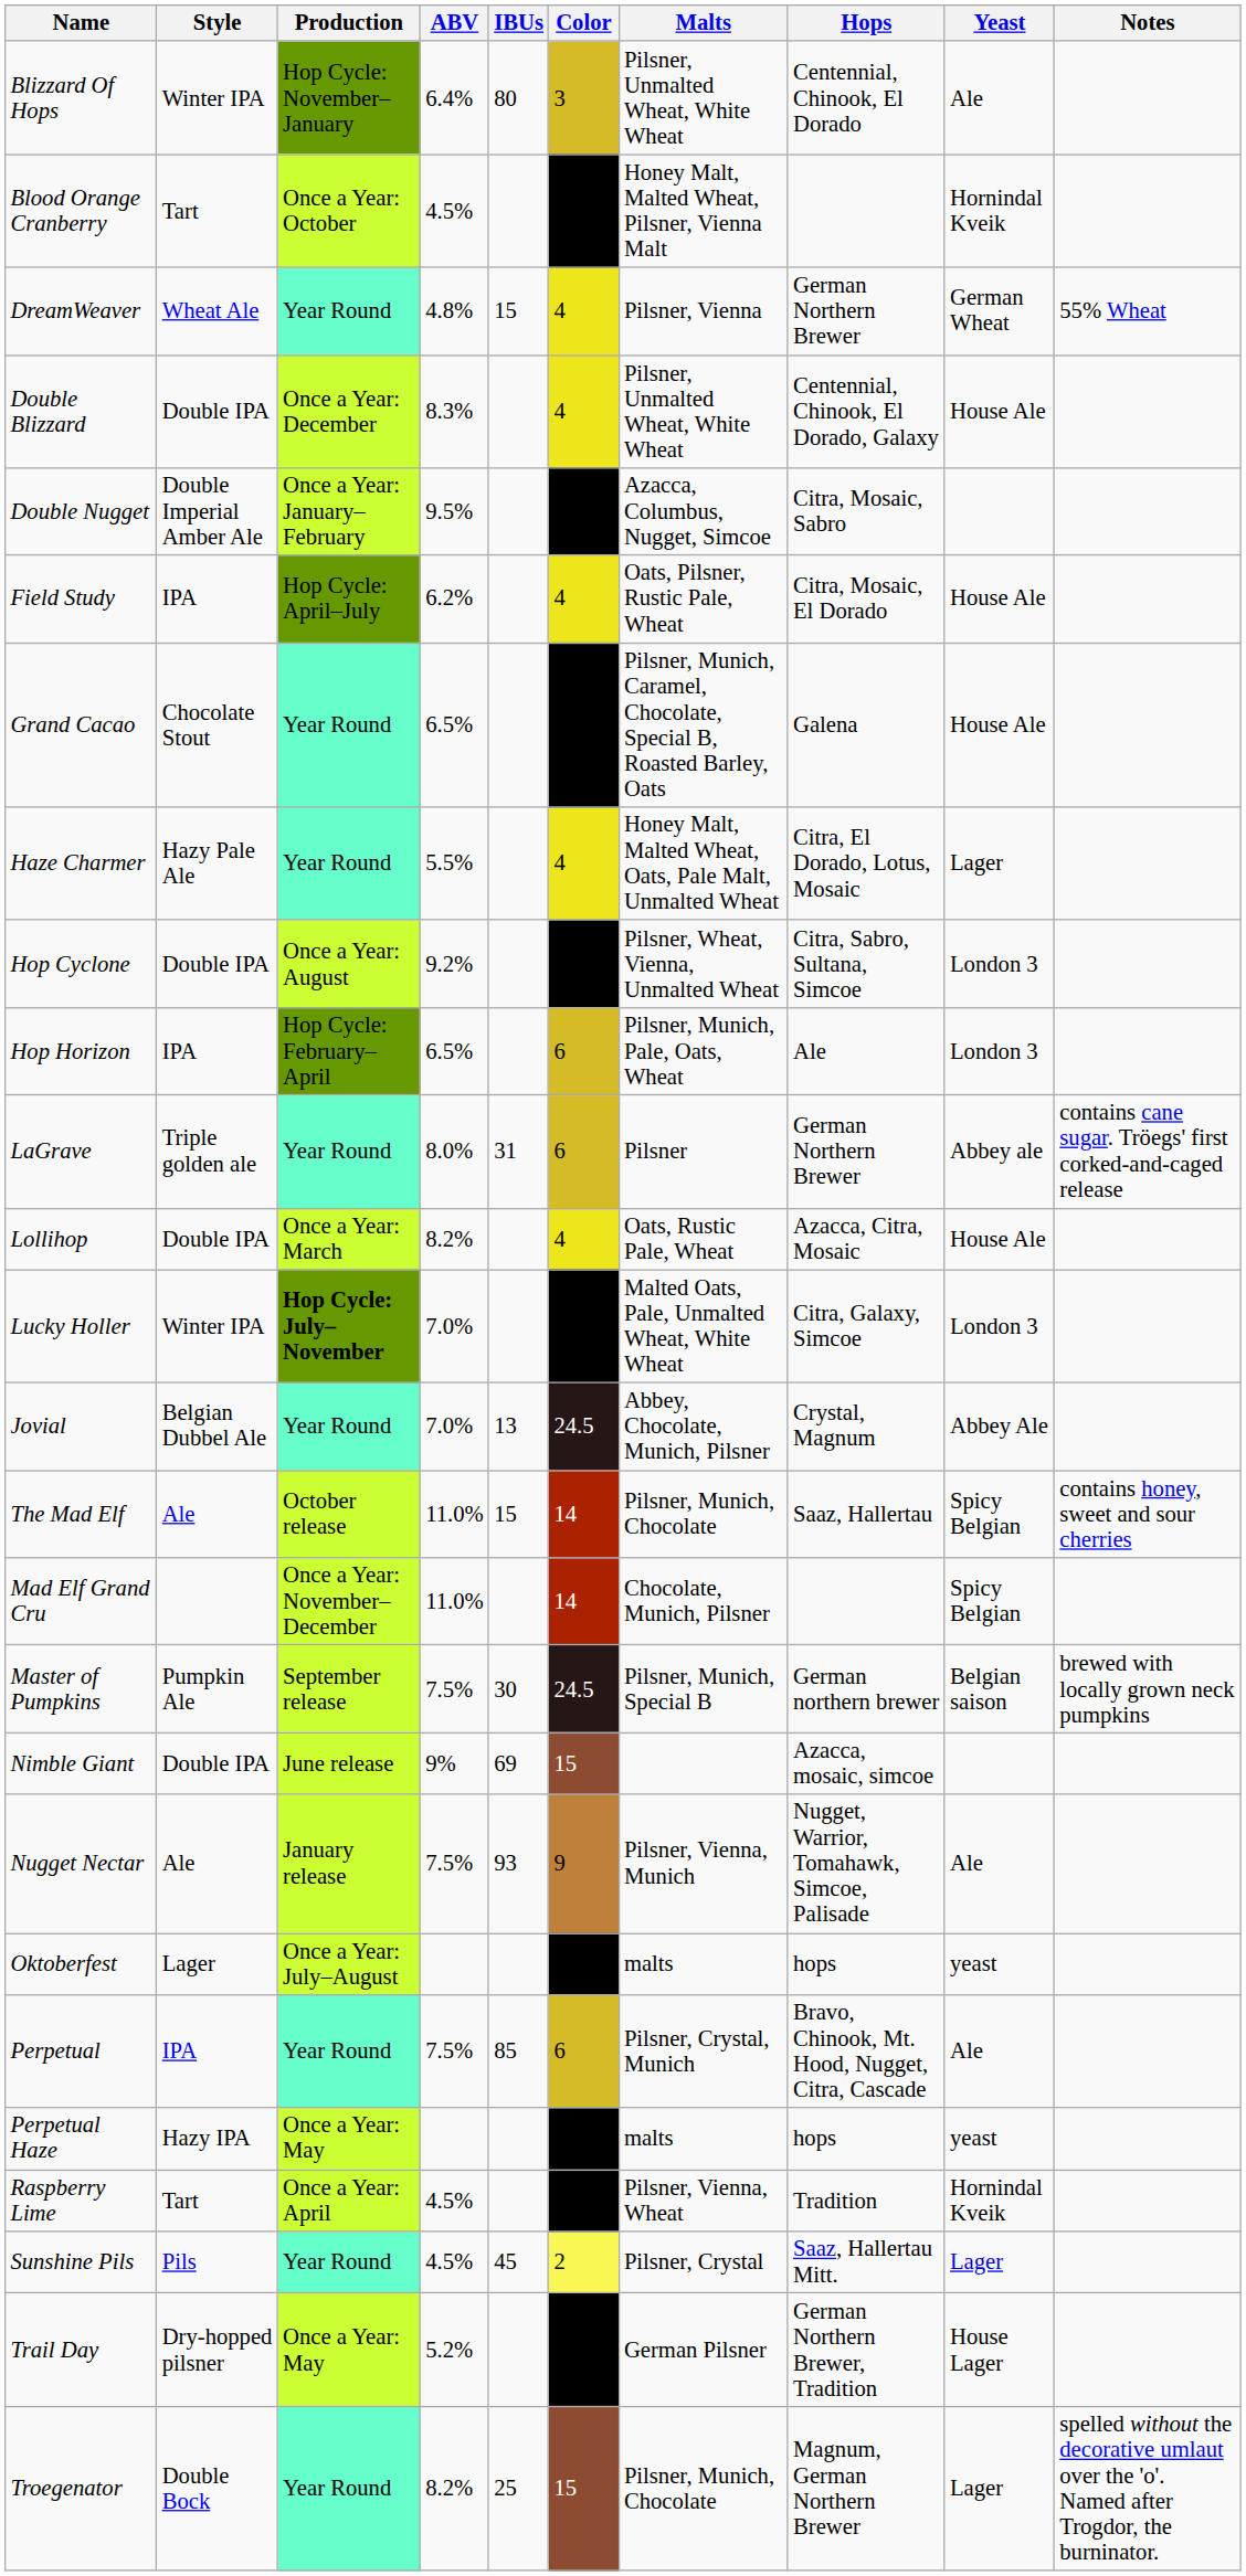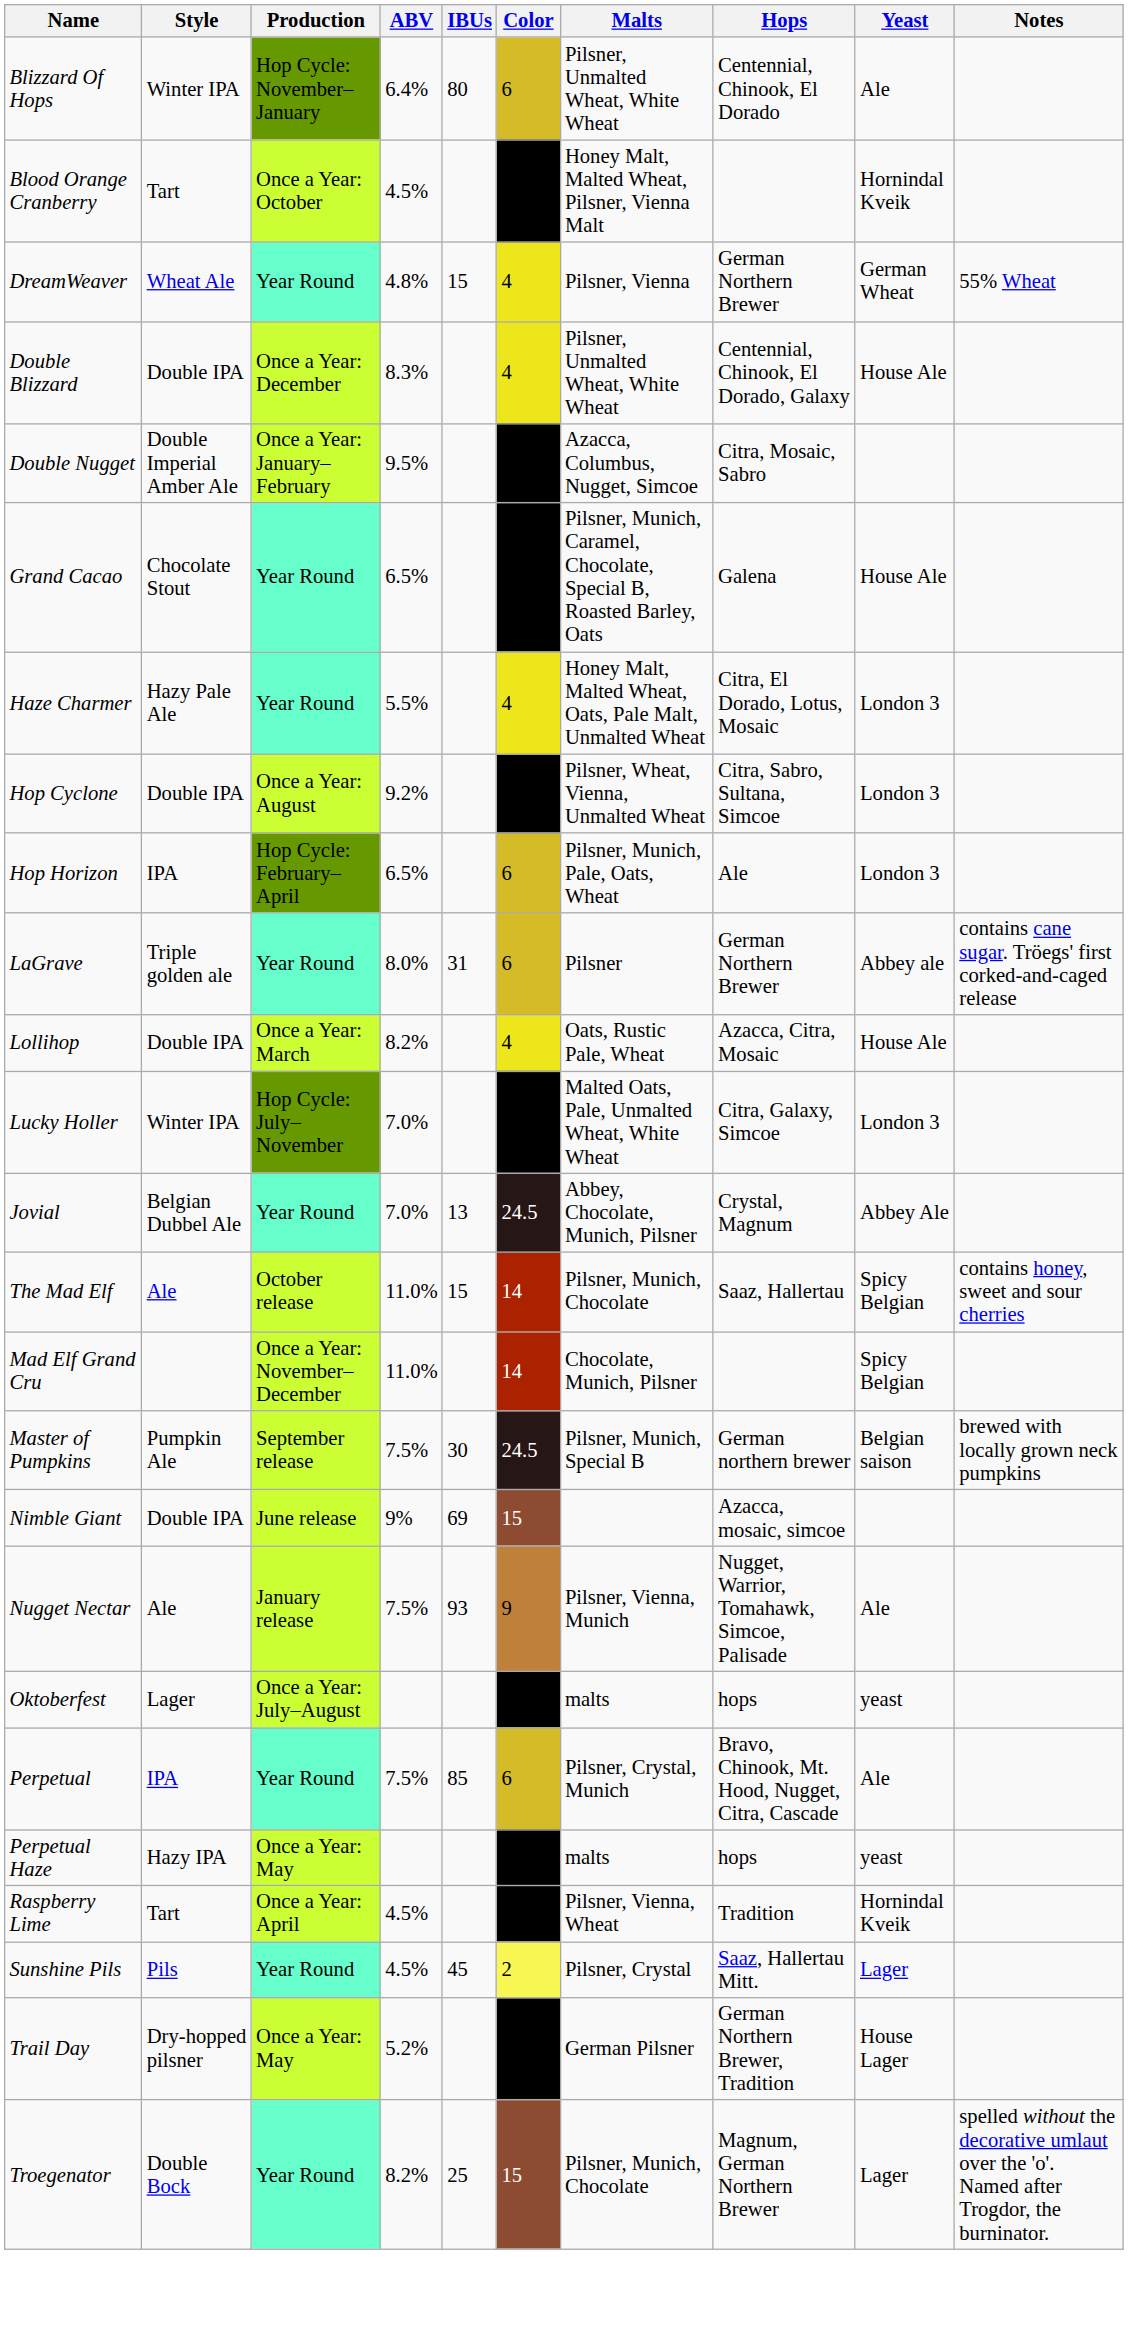Blizzard Of Hops | Color: 3 -> 6
- row: Field Study | IPA | Hop Cycle: April–July | 6.2% | 4 | Oats, Pilsner, Rustic Pale, Wheat | Citra, Mosaic, El Dorado | House Ale
Haze Charmer | Yeast: Lager -> London 3
Hop Cyclone | Color: 9 -> 4
Lucky Holler | Production: bold -> normal
